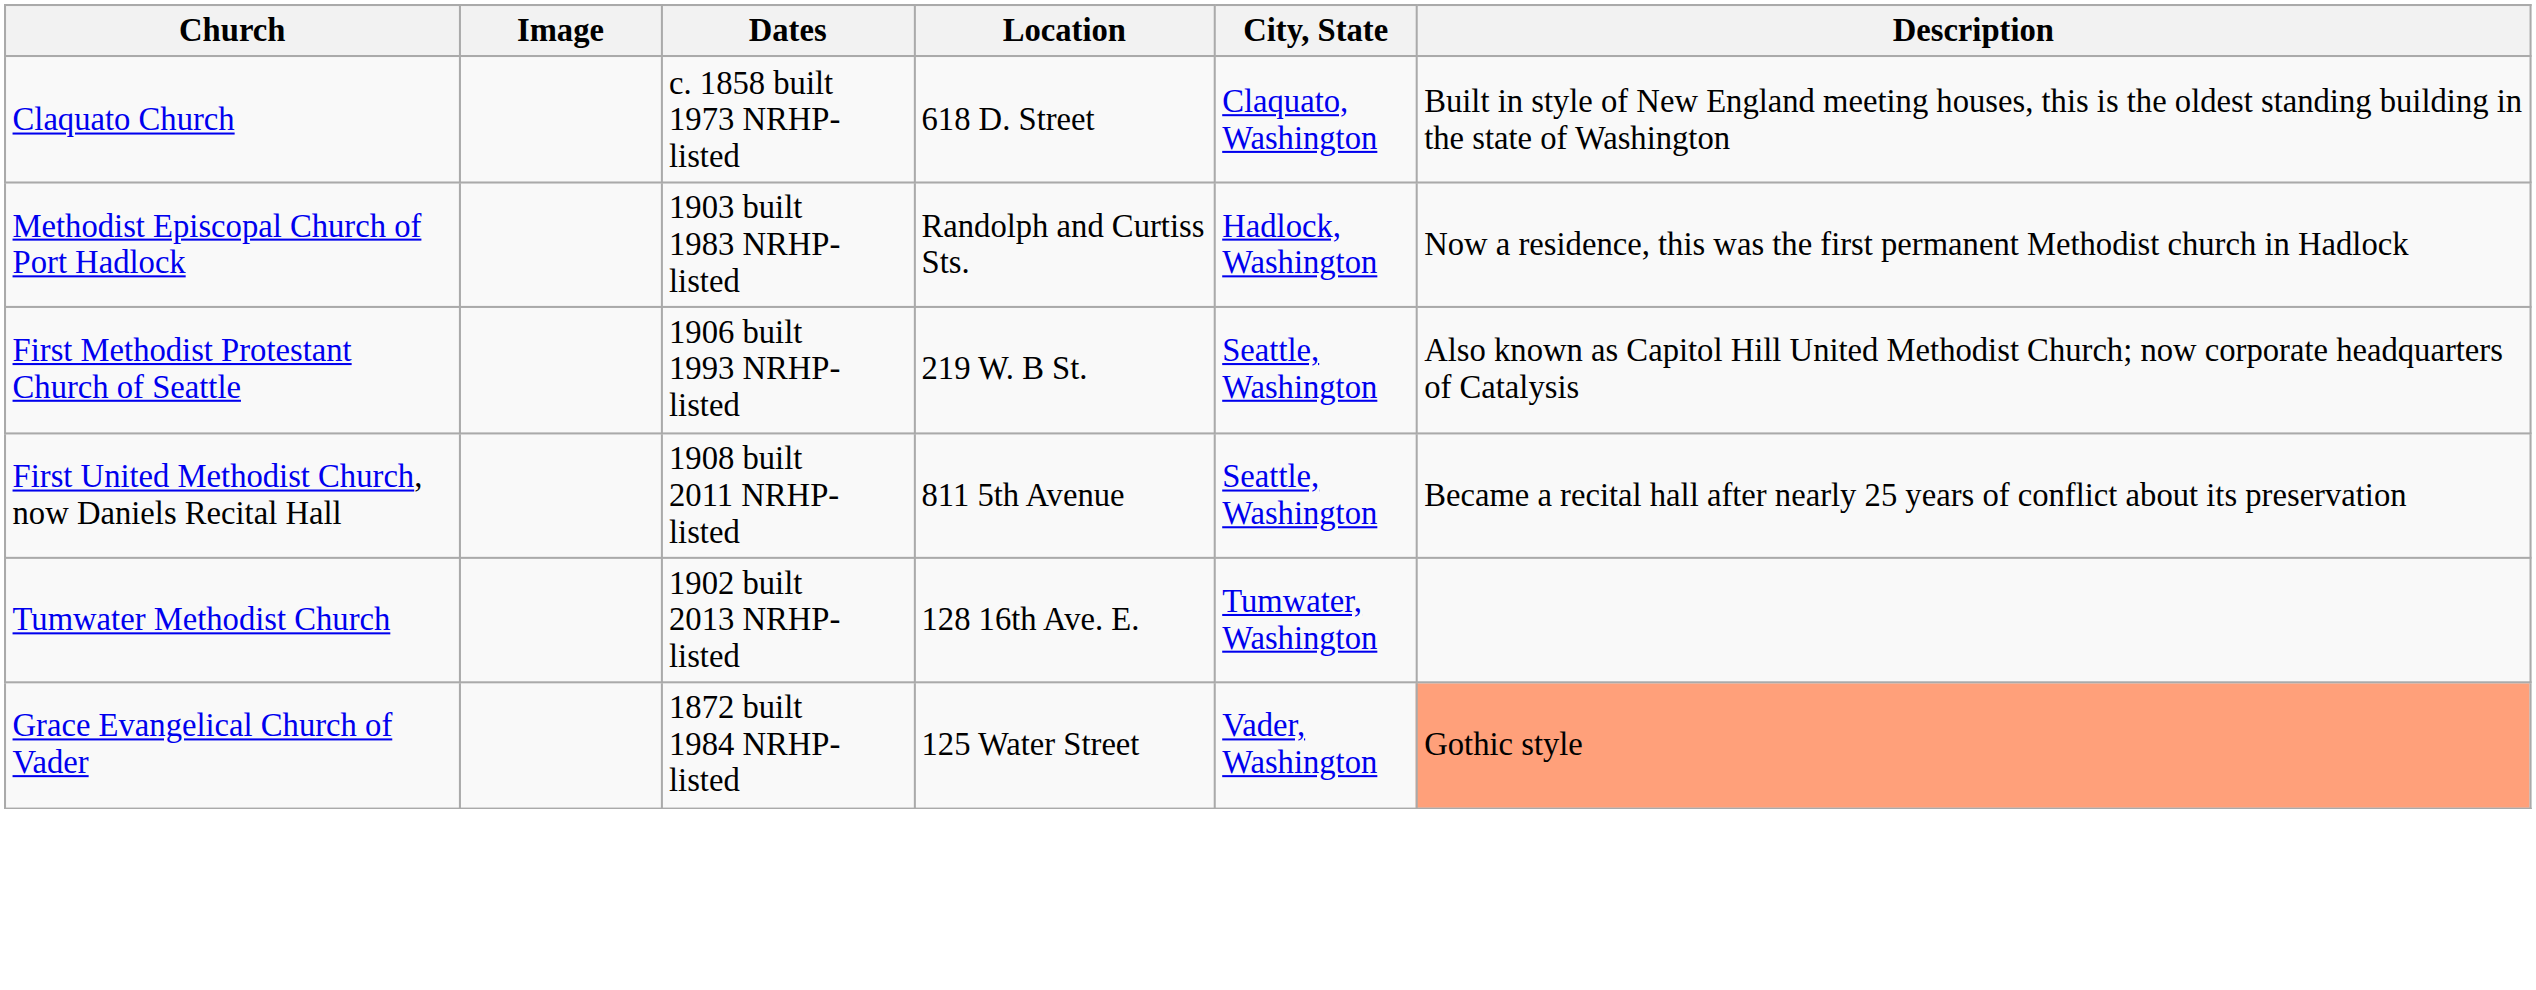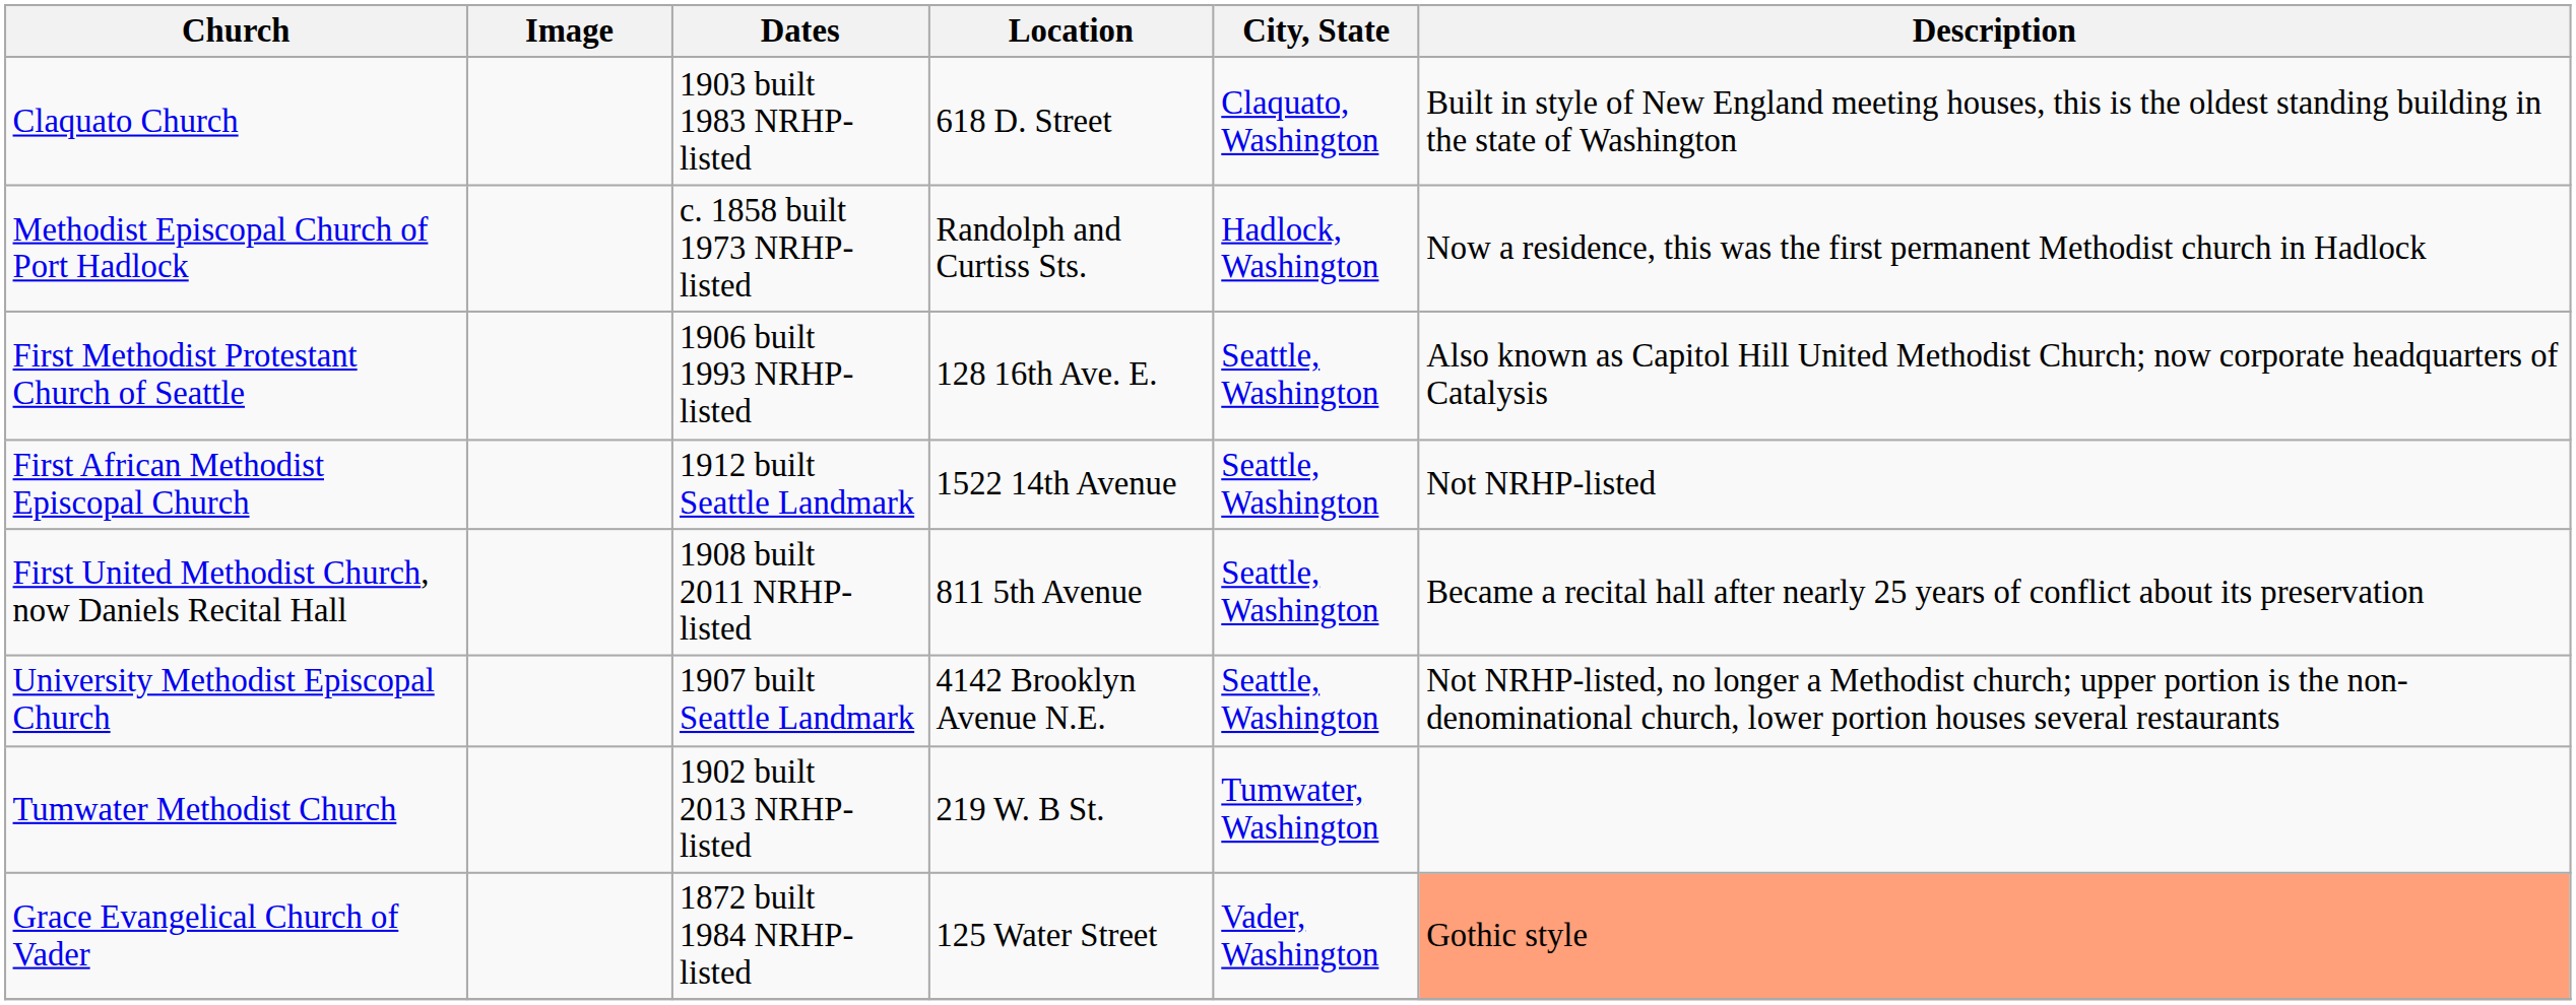Claquato Church | Dates: c. 1858 built 1973 NRHP-listed -> 1903 built 1983 NRHP-listed
Methodist Episcopal Church of Port Hadlock | Dates: 1903 built 1983 NRHP-listed -> c. 1858 built 1973 NRHP-listed
First Methodist Protestant Church of Seattle | Location: 219 W. B St. -> 128 16th Ave. E.
+ row: First African Methodist Episcopal Church | 1912 built Seattle Landmark | 1522 14th Avenue | Seattle, Washington | Not NRHP-listed
+ row: University Methodist Episcopal Church | 1907 built Seattle Landmark | 4142 Brooklyn Avenue N.E. | Seattle, Washington | Not NRHP-listed, no longer a Methodist church; upper portion is the non-denominational church, lower portion houses several restaurants
Tumwater Methodist Church | Location: 128 16th Ave. E. -> 219 W. B St.
